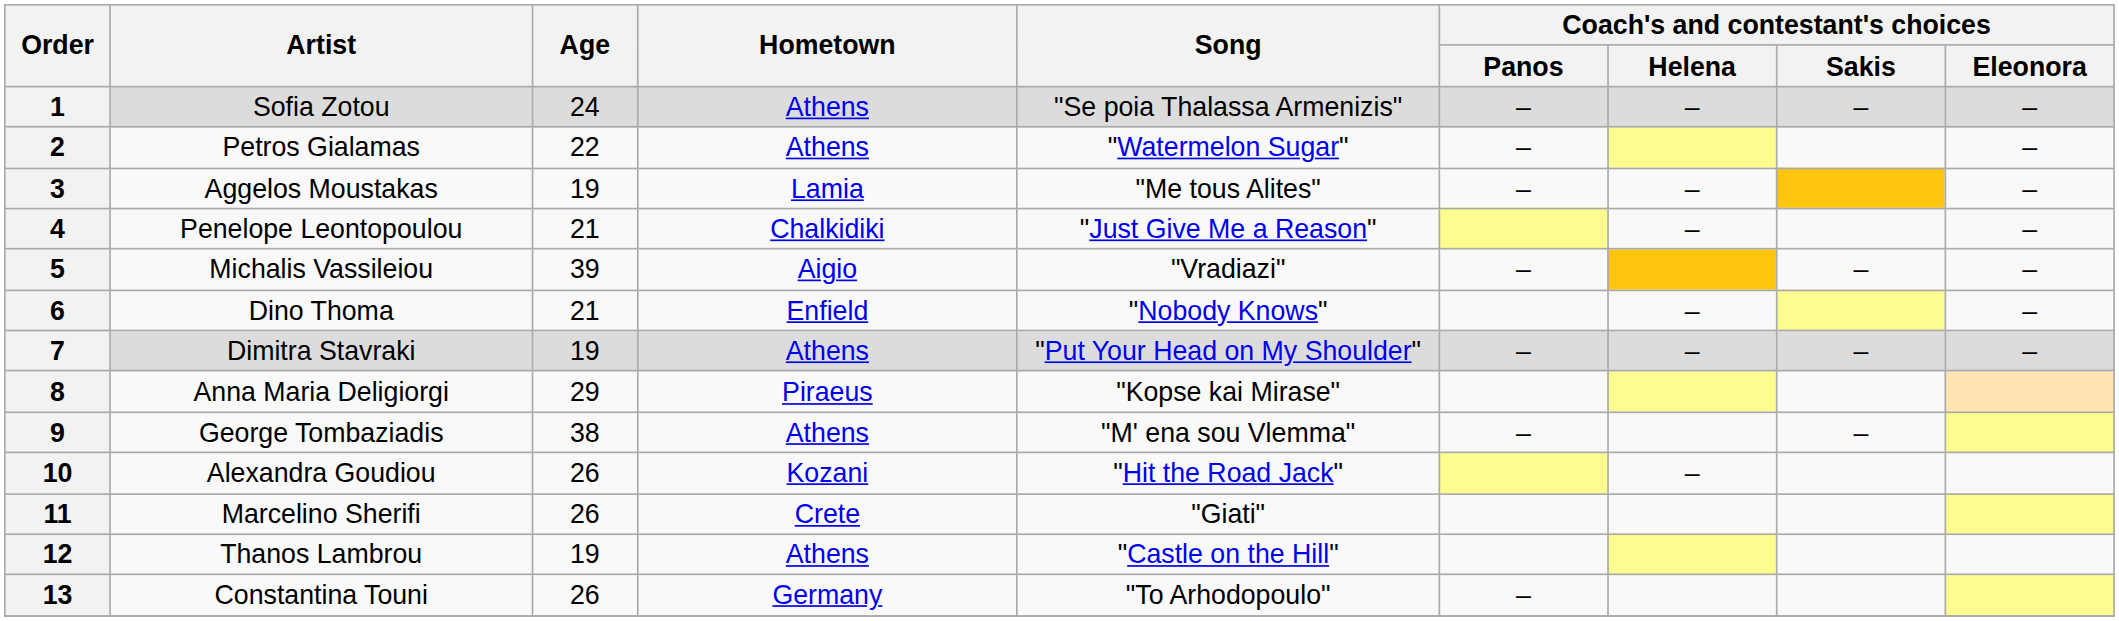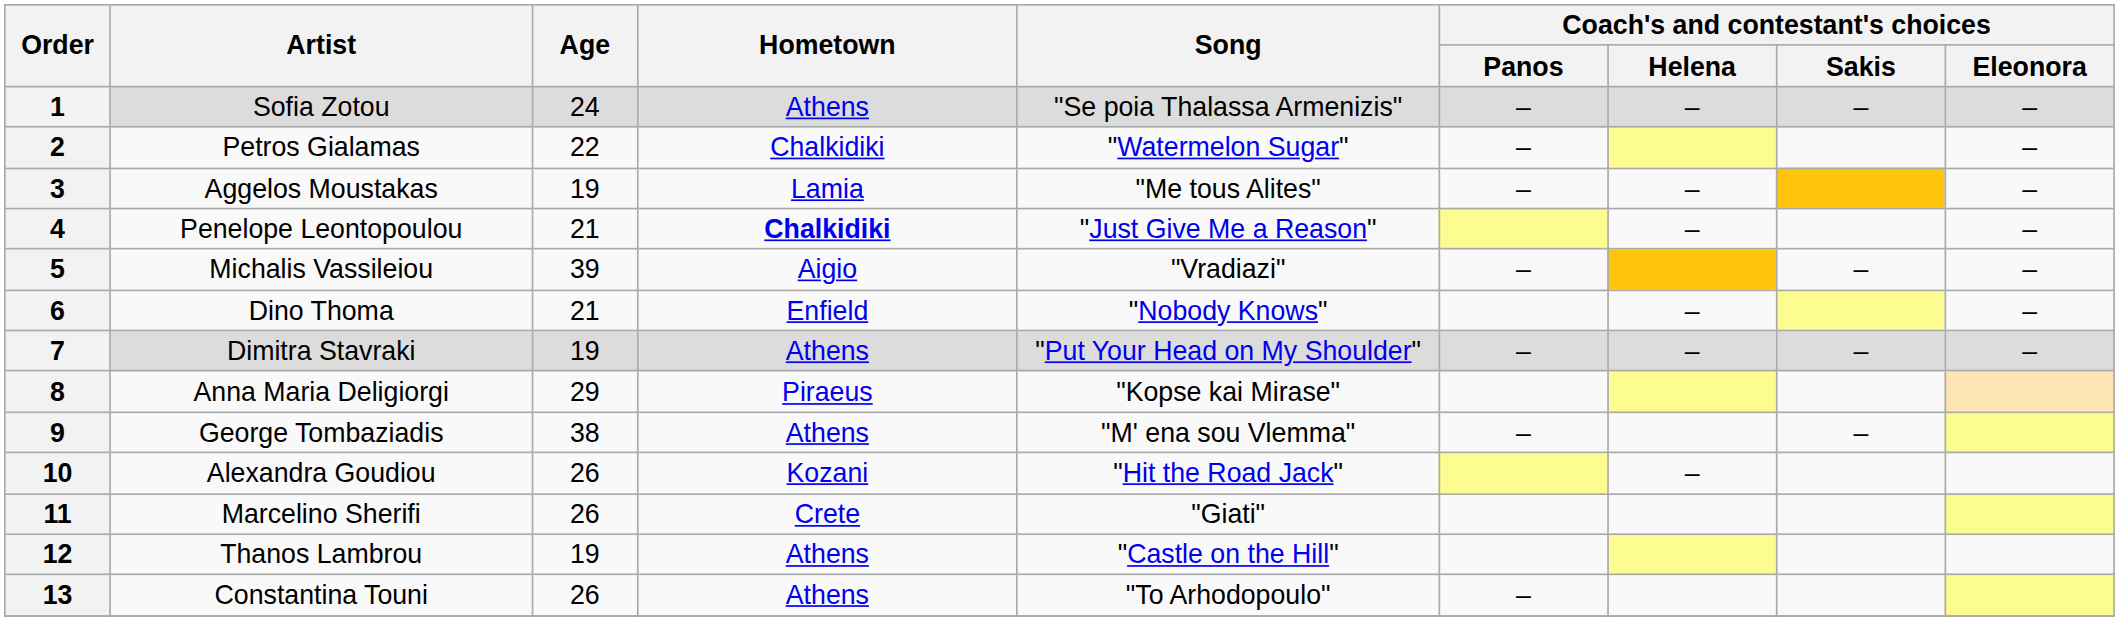2 | Hometown: Athens -> Chalkidiki
4 | Hometown: normal -> bold
13 | Hometown: Germany -> Athens
